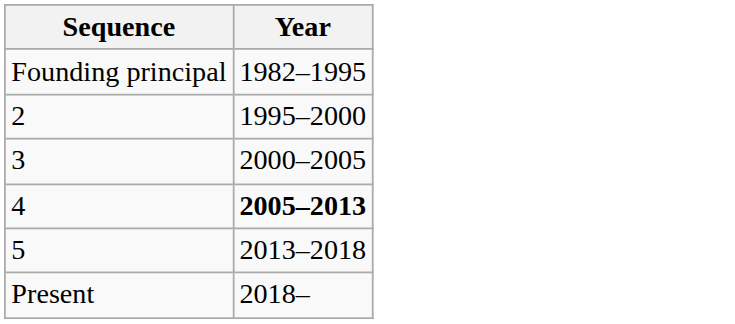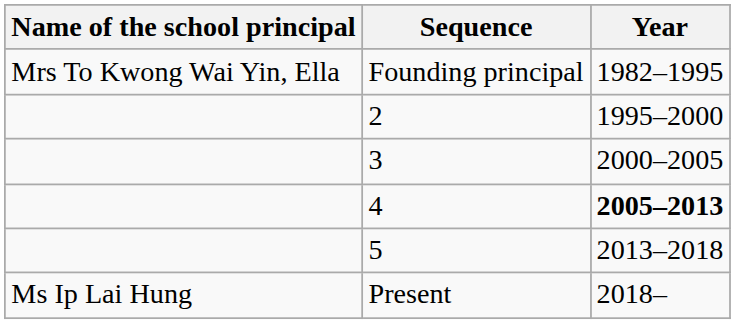+ column: Name of the school principal | Mrs To Kwong Wai Yin, Ella | Ms Ip Lai Hung
